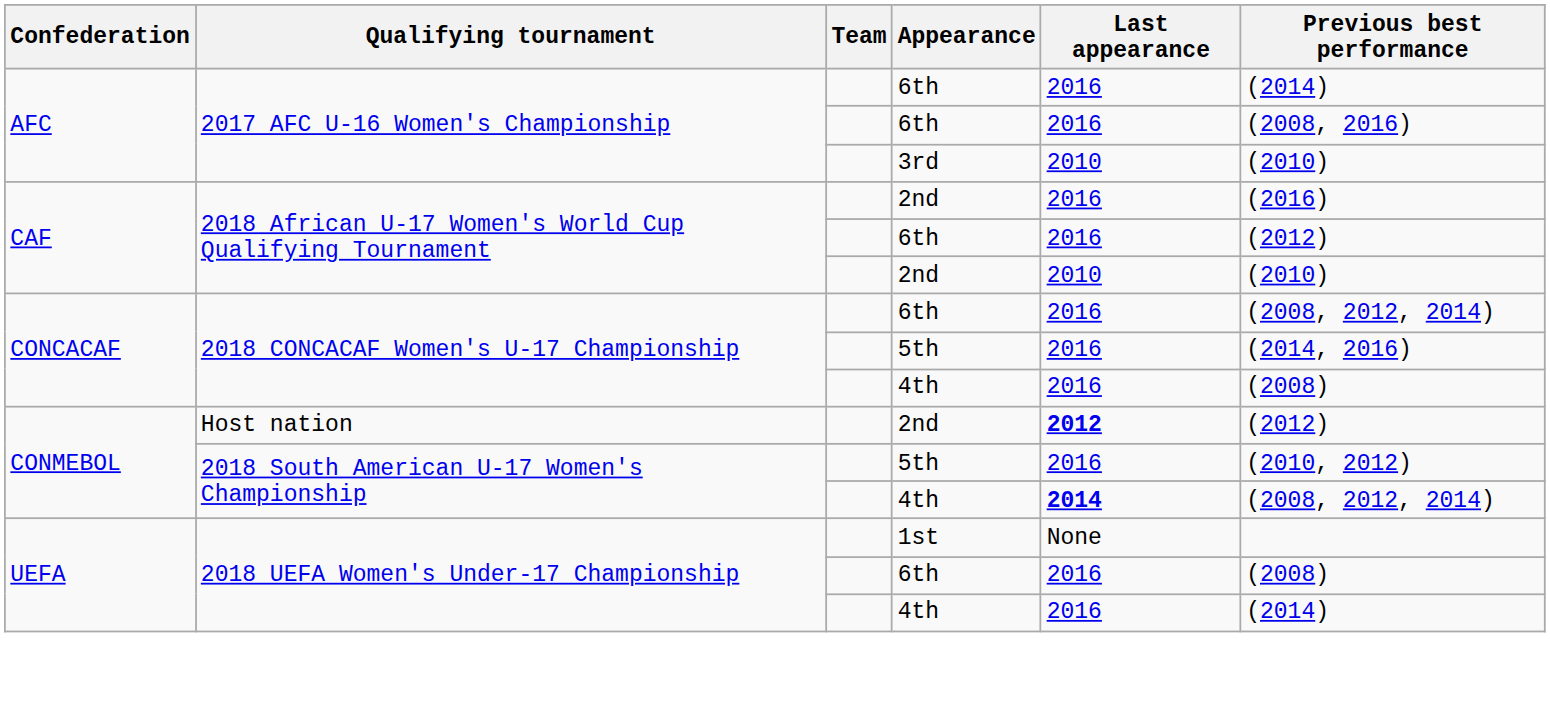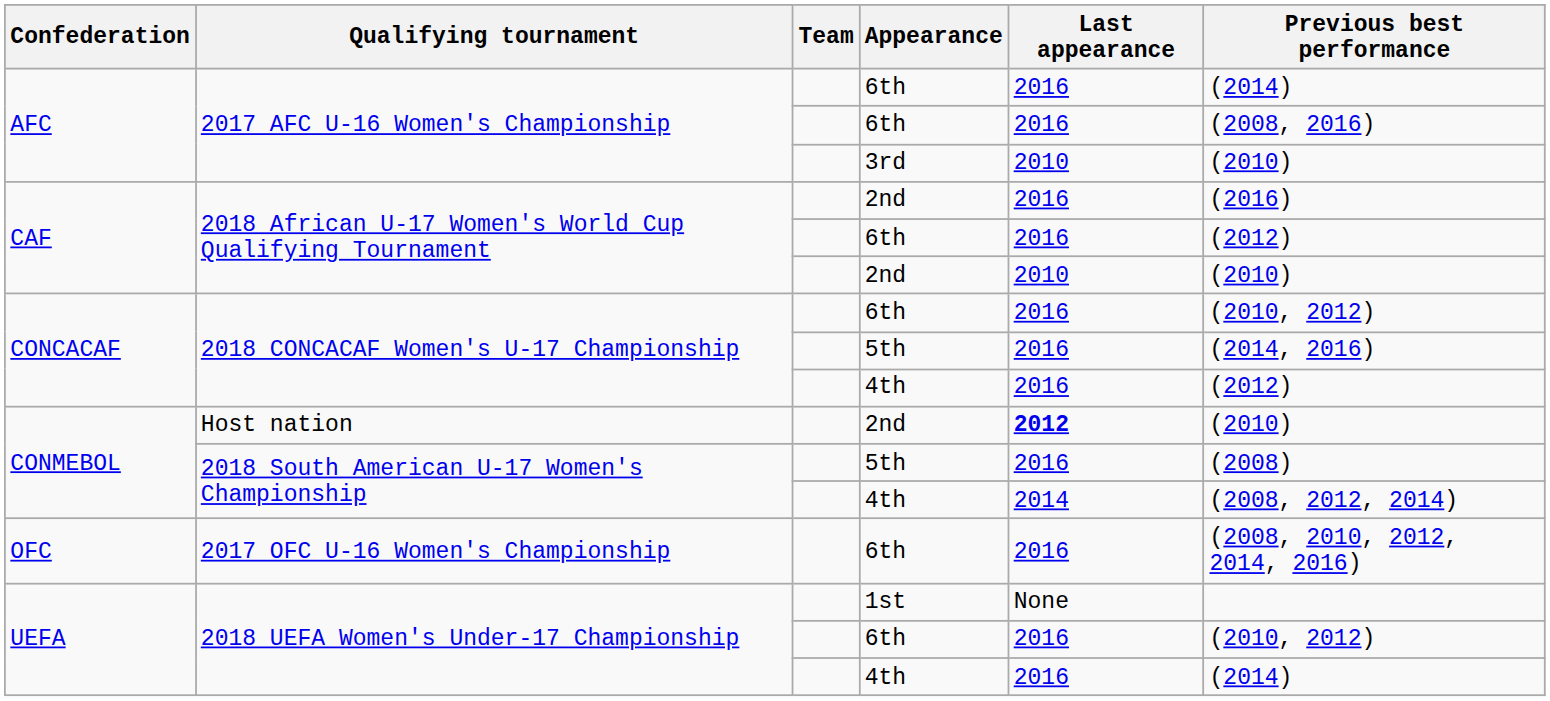2018 CONCACAF Women's U-17 Championship / 6th | Previous best performance: (2008, 2012, 2014) -> (2010, 2012)
2018 CONCACAF Women's U-17 Championship / 4th | Previous best performance: (2008) -> (2012)
Host nation | Previous best performance: (2012) -> (2010)
2018 South American U-17 Women's Championship / 5th | Previous best performance: (2010, 2012) -> (2008)
2018 South American U-17 Women's Championship / 4th | Last appearance: bold -> normal
+ row: OFC | 2017 OFC U-16 Women's Championship | 6th | 2016 | (2008, 2010, 2012, 2014, 2016)
2018 UEFA Women's Under-17 Championship / 6th | Previous best performance: (2008) -> (2010, 2012)
